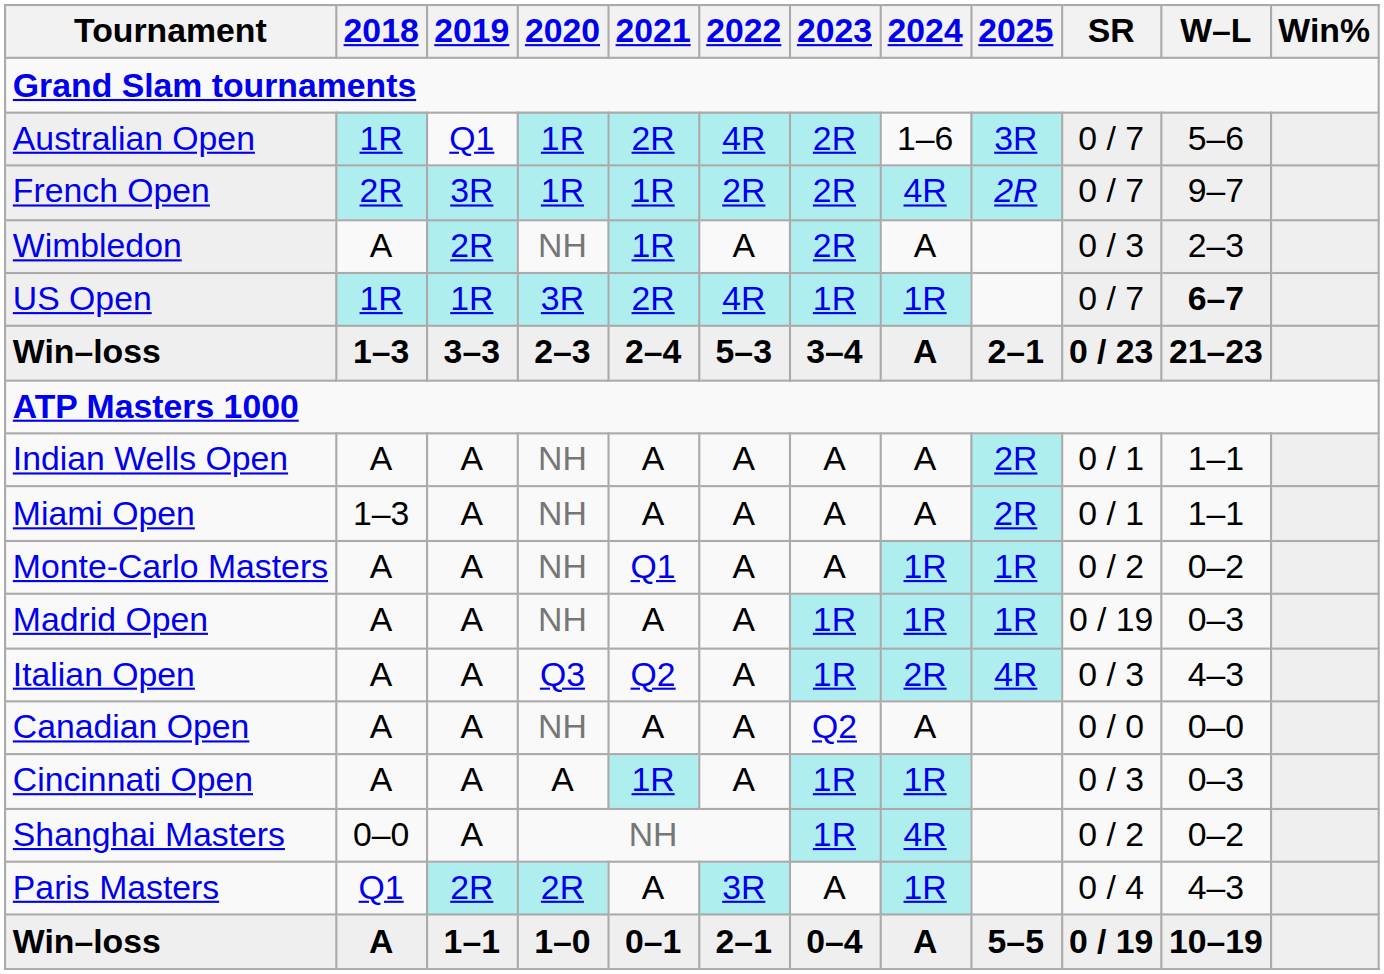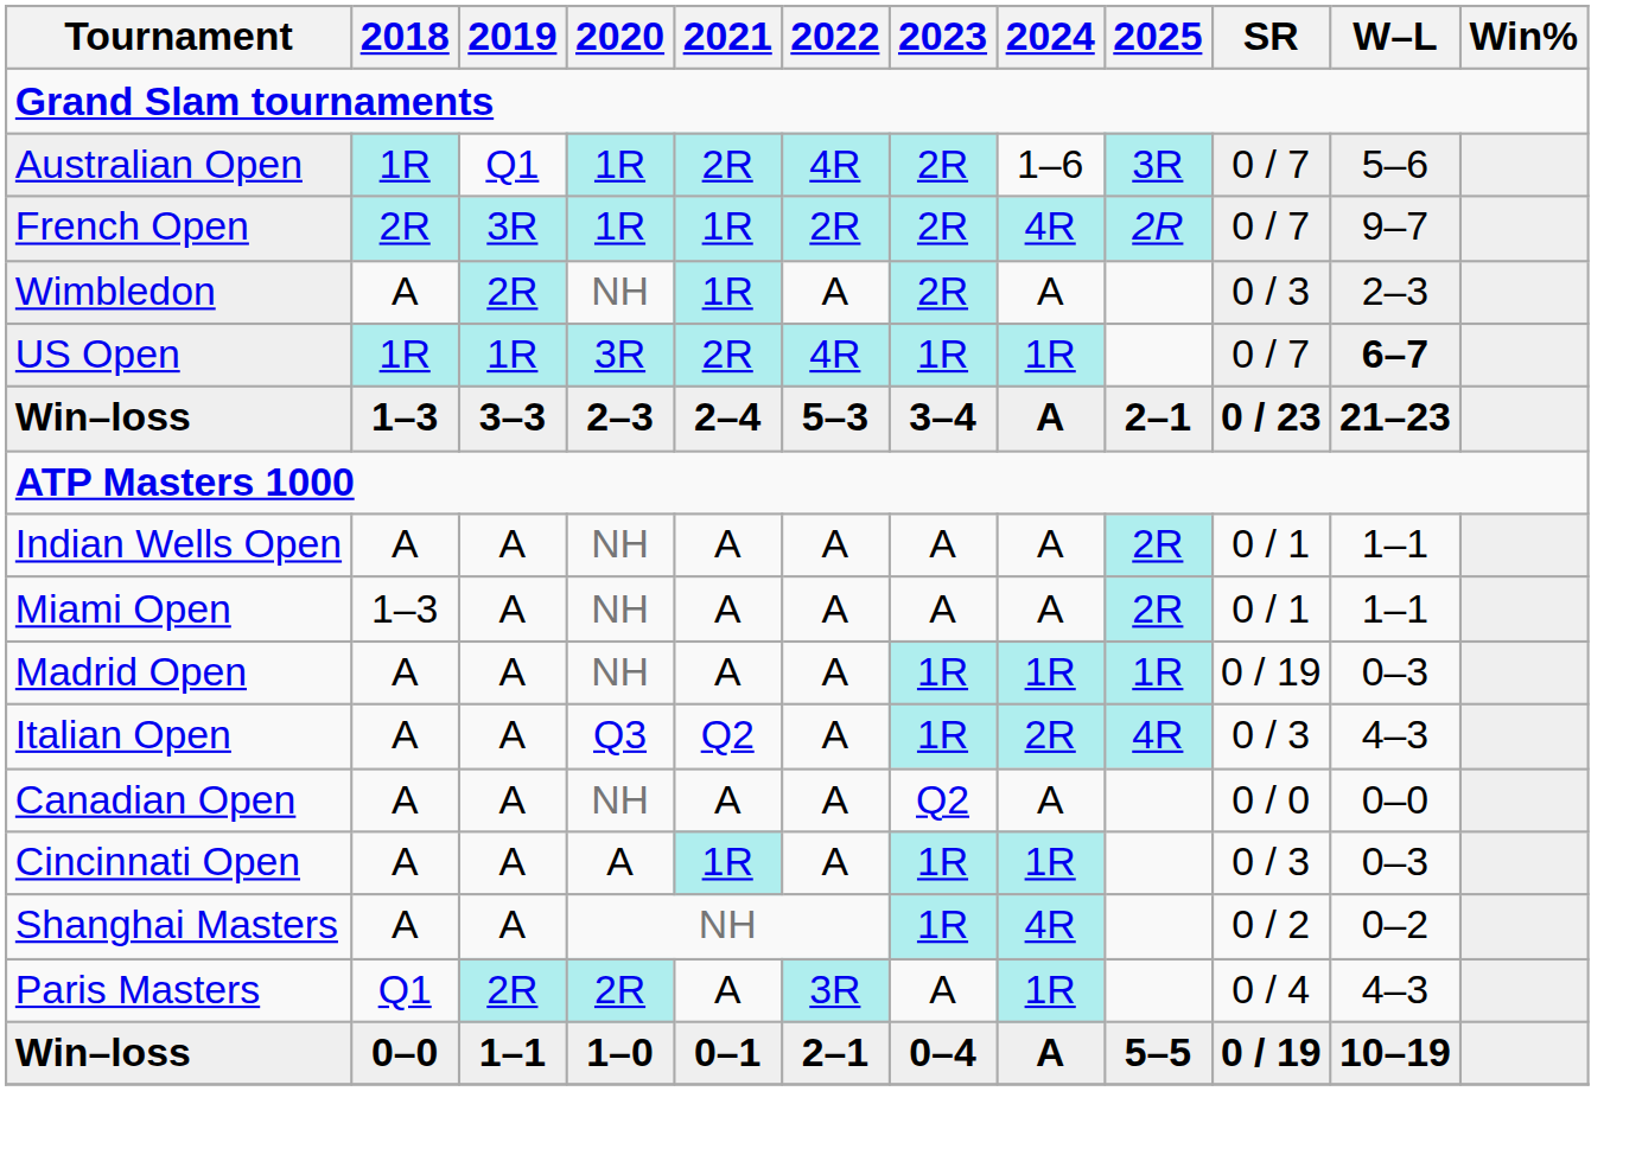- row: Monte-Carlo Masters | A | A | NH | Q1 | A | A | 1R | 1R | 0 / 2 | 0–2
Shanghai Masters | 2018: 0–0 -> A
Win–loss / 1–0 | 2018: A -> 0–0
